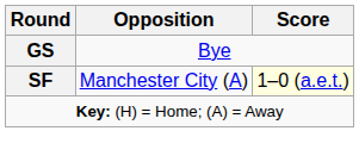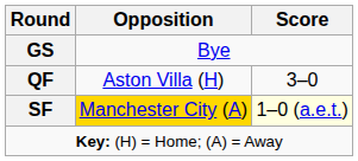+ row: QF | Aston Villa (H) | 3–0
SF | Opposition: no background -> gold background
